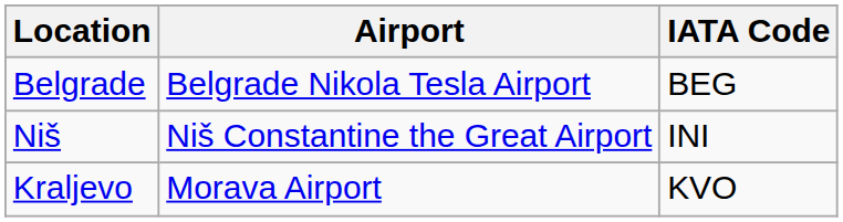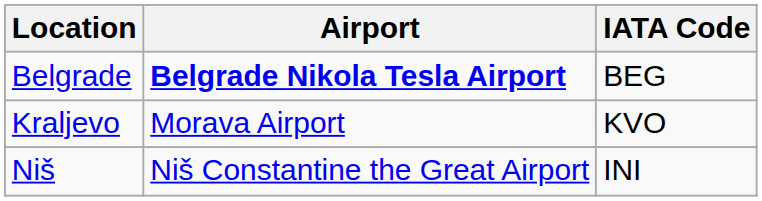Belgrade | Airport: normal -> bold
rows swapped: Kraljevo <-> Niš
